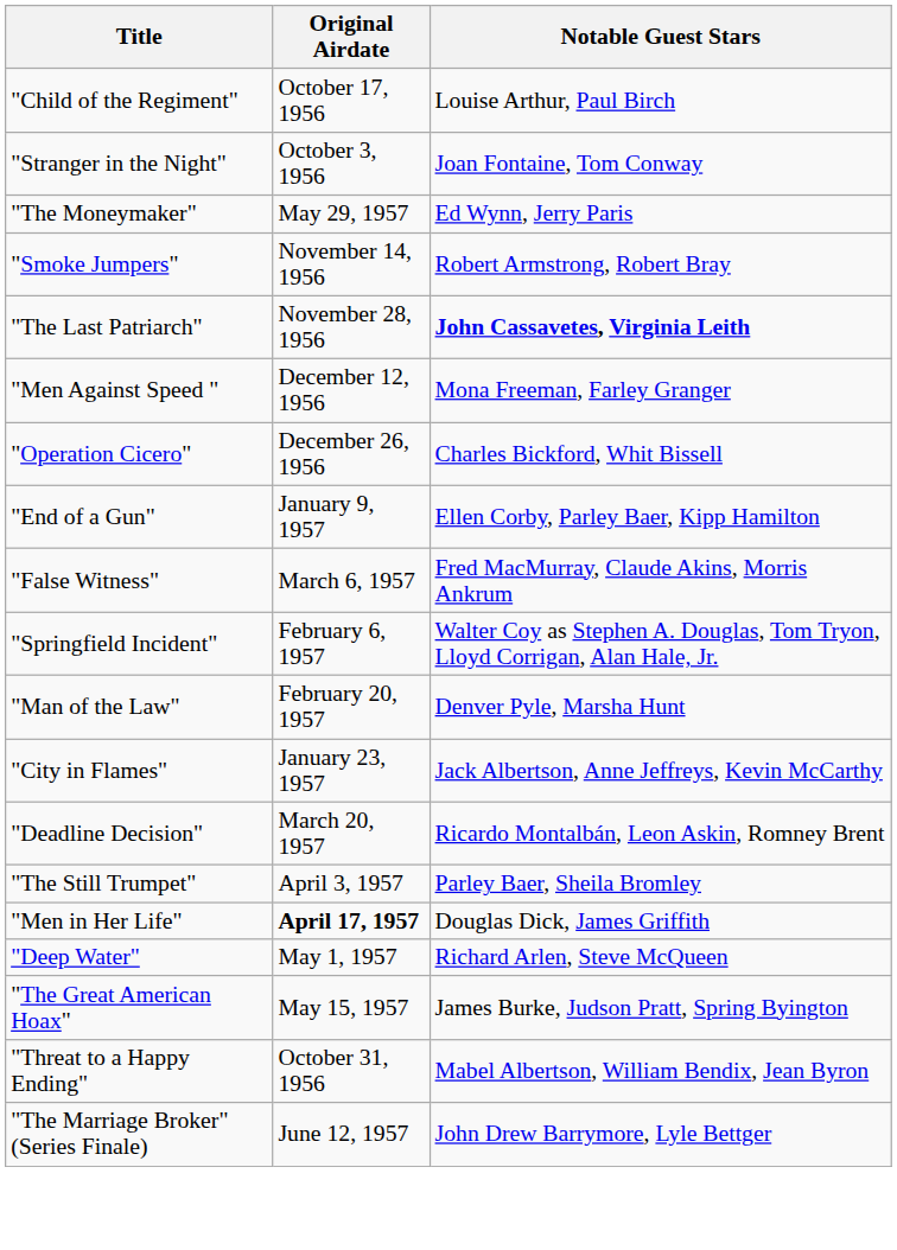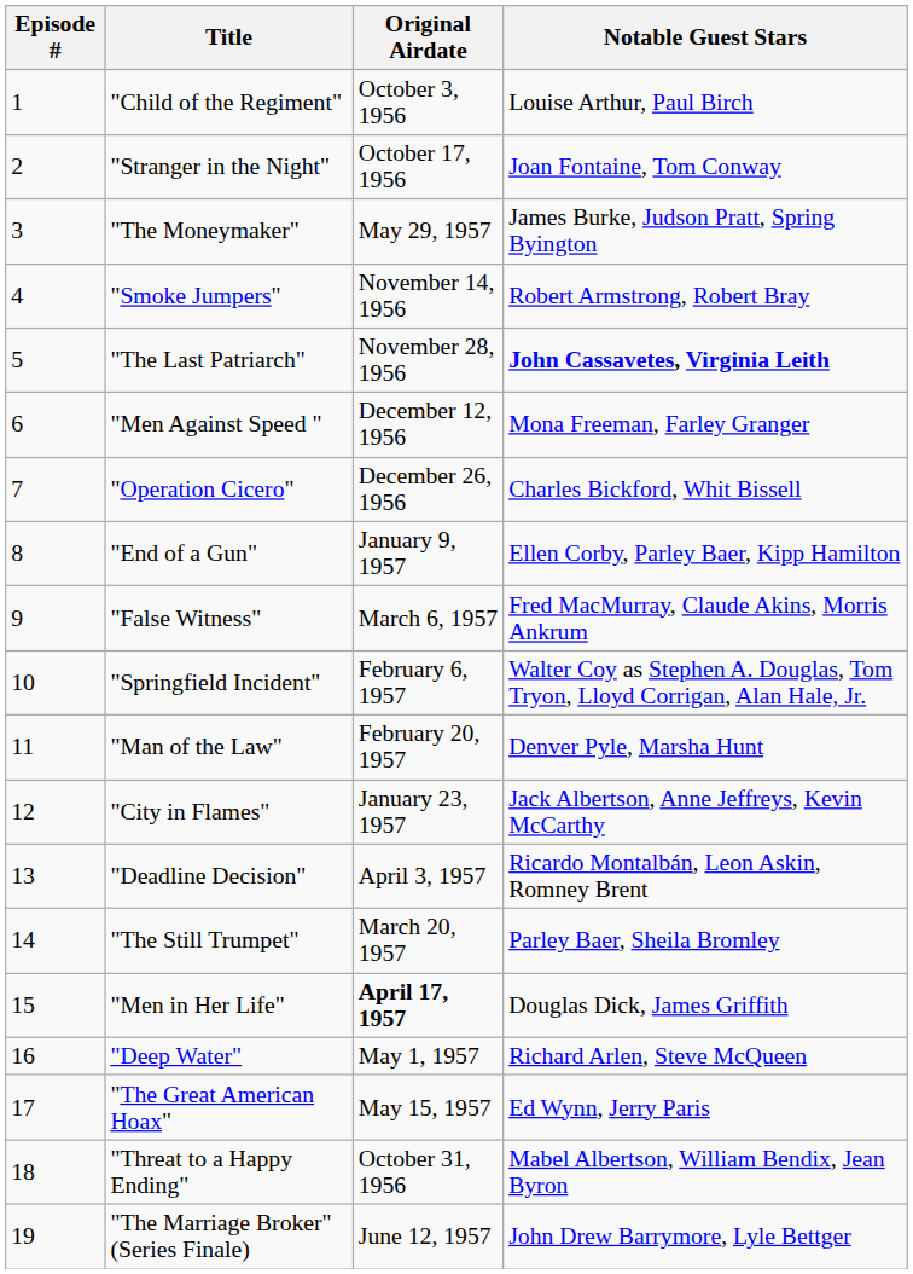+ column: Episode # | 1 | 2 | 3 | 4 | 5 | 6 | 7 | 8 | 9 | 10 | 11 | 12 | 13 | 14 | 15 | 16 | 17 | 18 | 19
"Child of the Regiment" | Original Airdate: October 17, 1956 -> October 3, 1956
"Stranger in the Night" | Original Airdate: October 3, 1956 -> October 17, 1956
"The Moneymaker" | Notable Guest Stars: Ed Wynn, Jerry Paris -> James Burke, Judson Pratt, Spring Byington
"Deadline Decision" | Original Airdate: March 20, 1957 -> April 3, 1957
"The Still Trumpet" | Original Airdate: April 3, 1957 -> March 20, 1957
"The Great American Hoax" | Notable Guest Stars: James Burke, Judson Pratt, Spring Byington -> Ed Wynn, Jerry Paris
